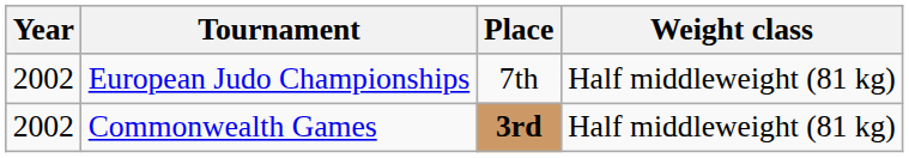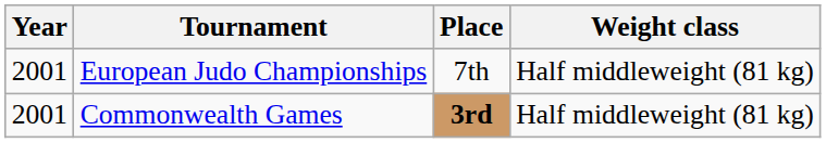European Judo Championships | Year: 2002 -> 2001
Commonwealth Games | Year: 2002 -> 2001
